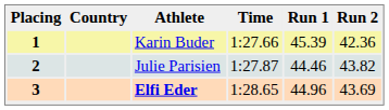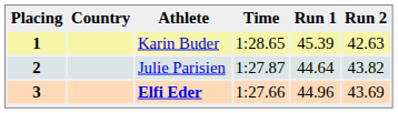1 | Time: 1:27.66 -> 1:28.65
1 | Run 2: 42.36 -> 42.63
2 | Run 1: 44.46 -> 44.64
3 | Time: 1:28.65 -> 1:27.66
